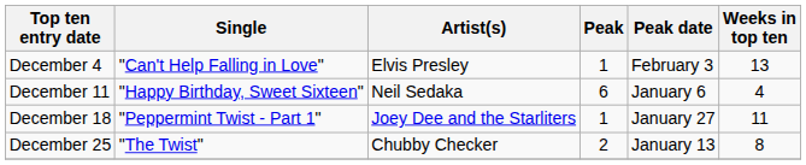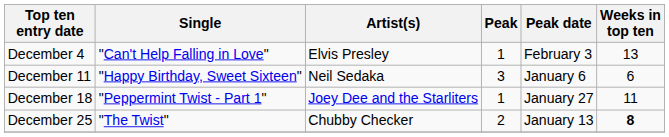December 11 | Peak: 6 -> 3
December 11 | Weeks in top ten: 4 -> 6
December 25 | Weeks in top ten: normal -> bold
